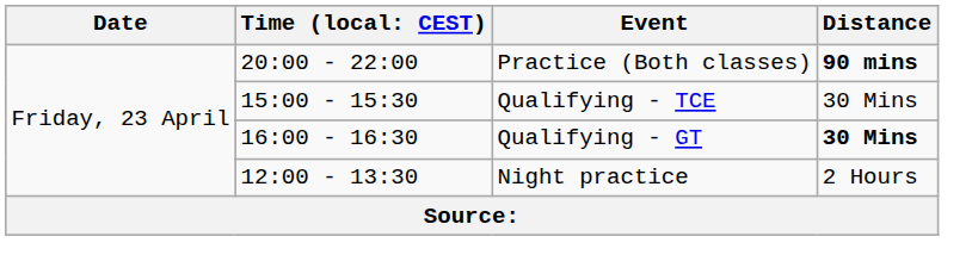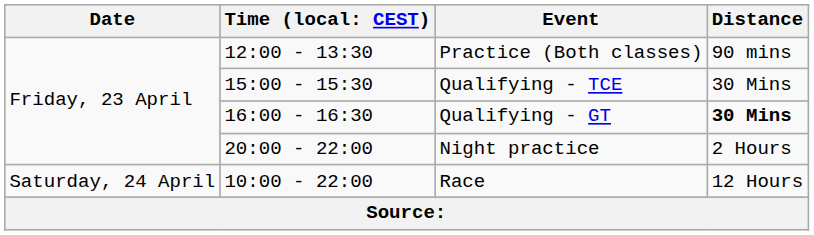Practice (Both classes) | column 2: 20:00 - 22:00 -> 12:00 - 13:30
Practice (Both classes) | Distance: bold -> normal
Night practice | column 2: 12:00 - 13:30 -> 20:00 - 22:00
+ row: Saturday, 24 April | 10:00 - 22:00 | Race | 12 Hours
